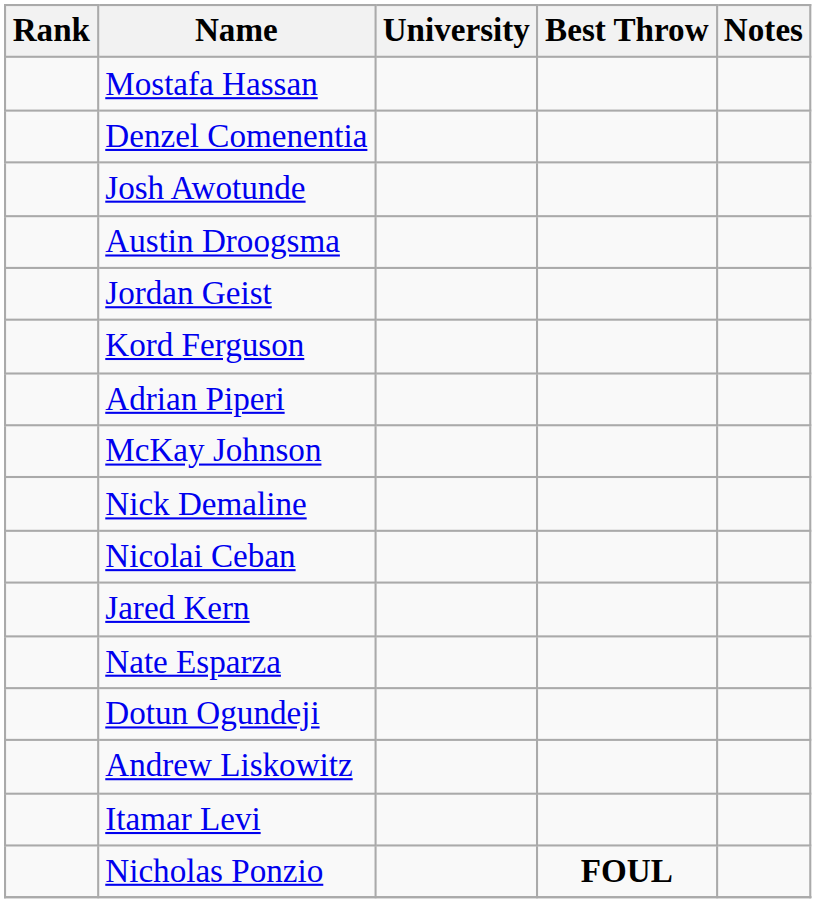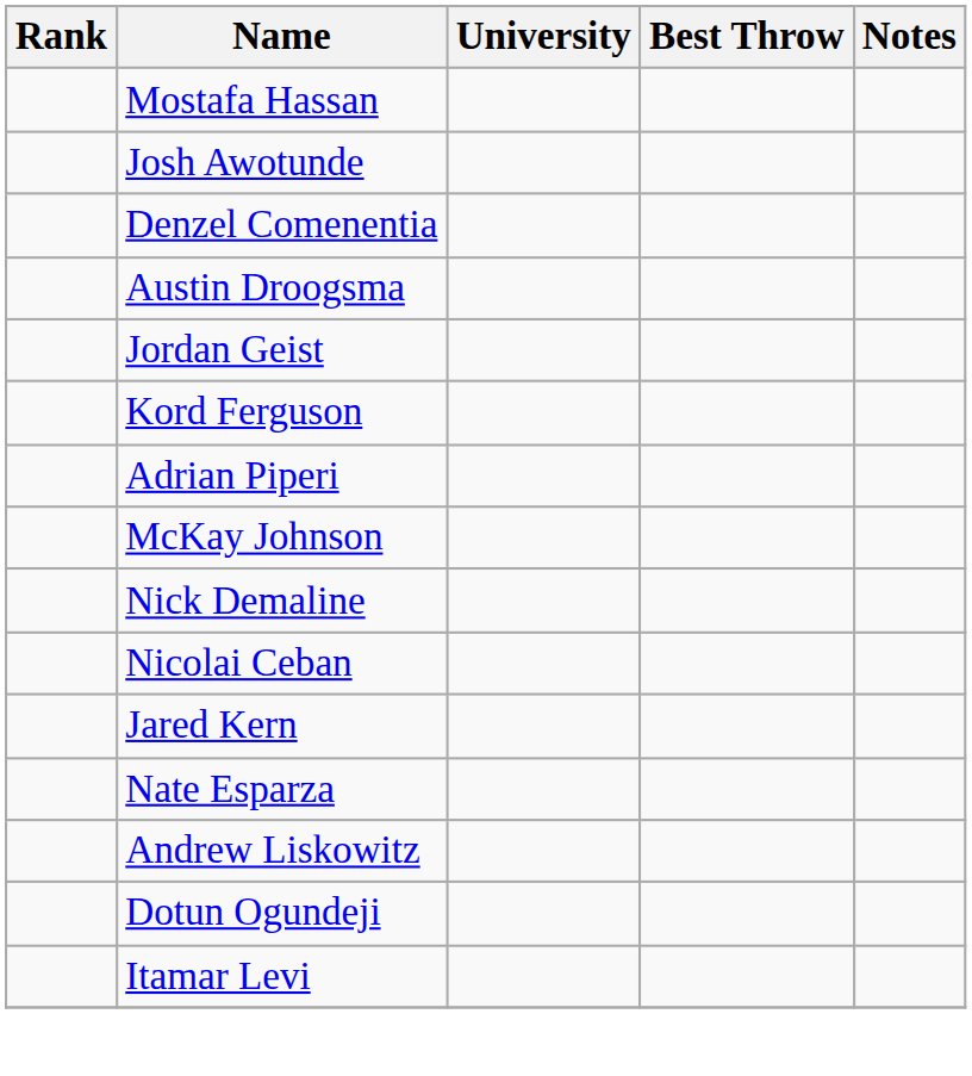rows swapped: Denzel Comenentia <-> Josh Awotunde
rows swapped: Dotun Ogundeji <-> Andrew Liskowitz
- row: Nicholas Ponzio | FOUL
